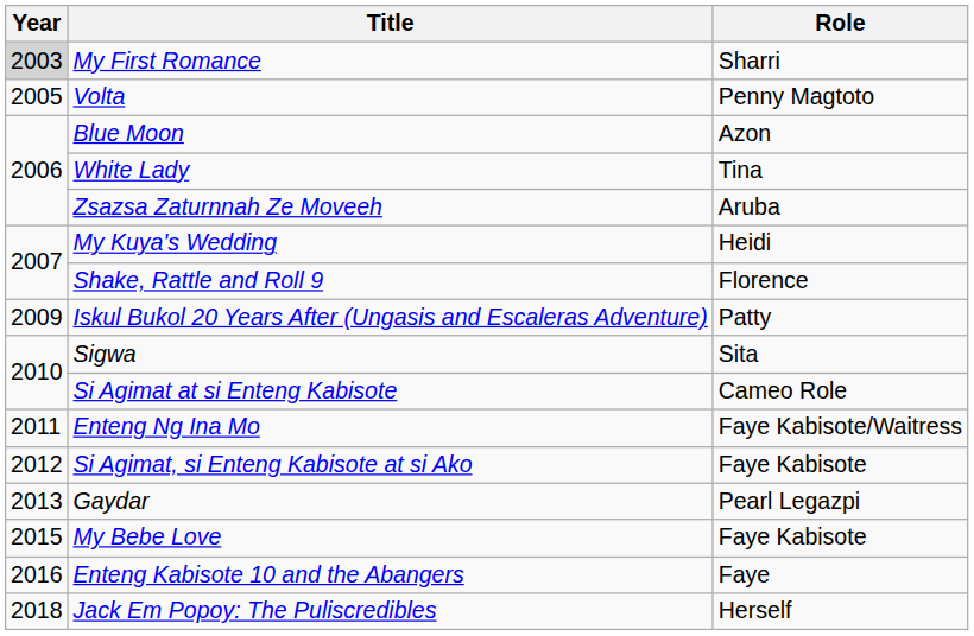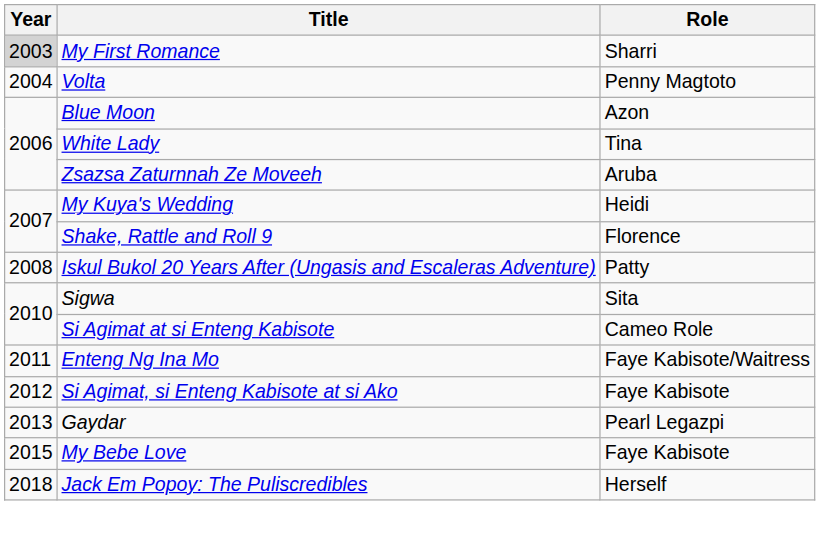Volta | Year: 2005 -> 2004
Iskul Bukol 20 Years After (Ungasis and Escaleras Adventure) | Year: 2009 -> 2008
- row: 2016 | Enteng Kabisote 10 and the Abangers | Faye
